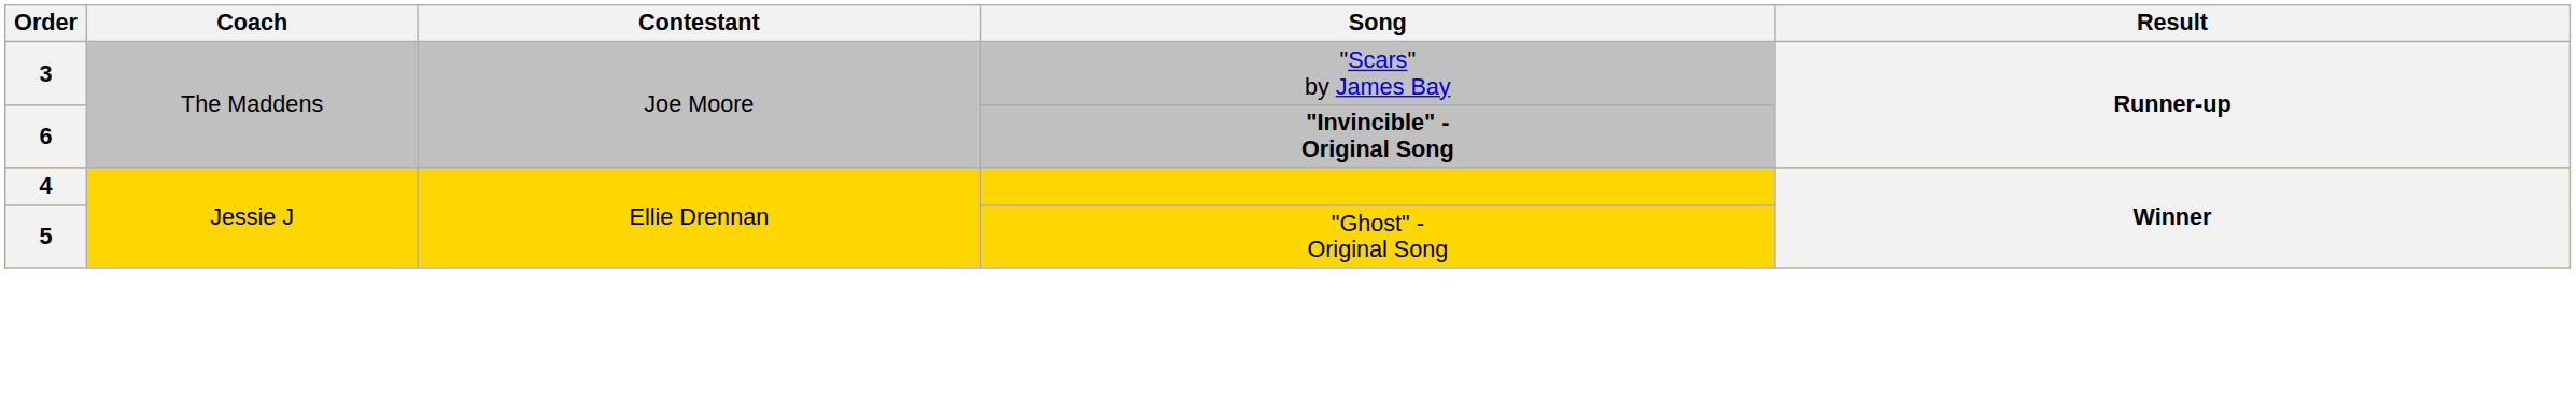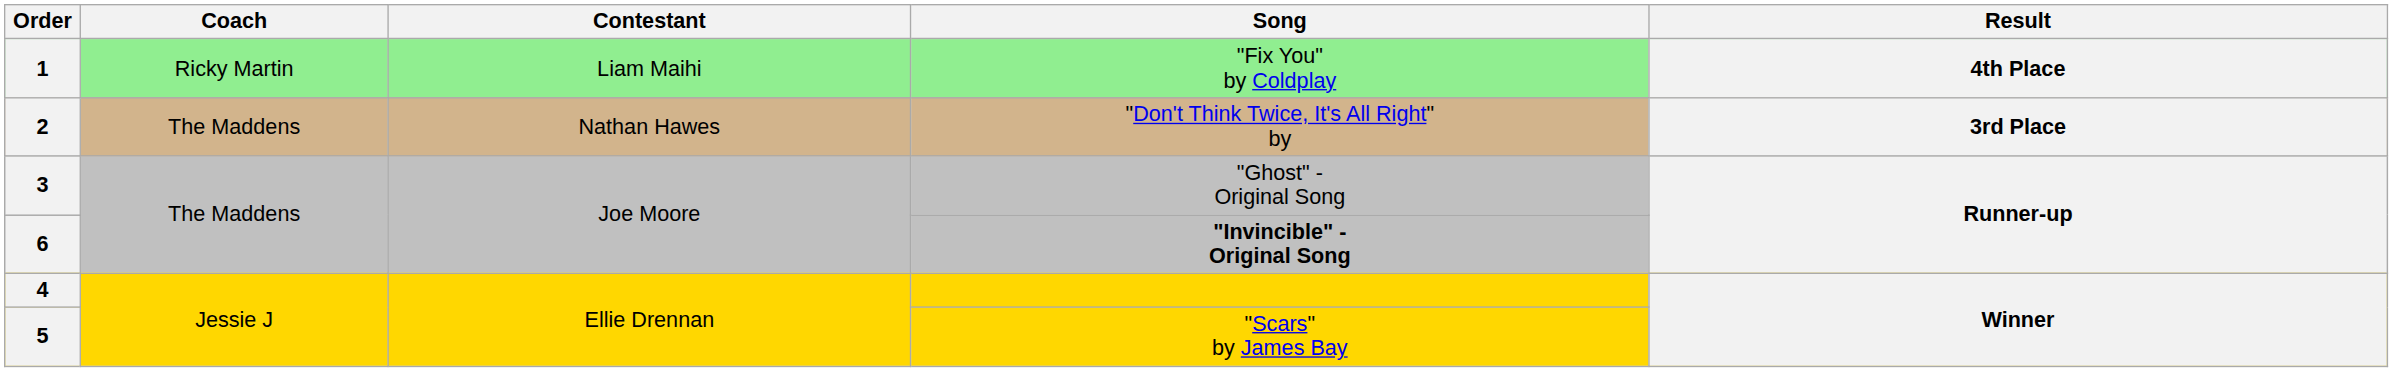+ row: 1 | Ricky Martin | Liam Maihi | "Fix You" by Coldplay | 4th Place
+ row: 2 | The Maddens | Nathan Hawes | "Don't Think Twice, It's All Right" by | 3rd Place
3 | Song: "Scars" by James Bay -> "Ghost" - Original Song
5 | Song: "Ghost" - Original Song -> "Scars" by James Bay
